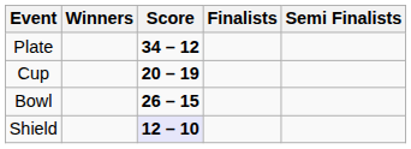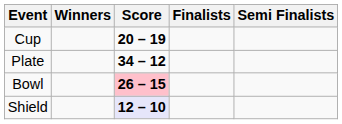rows swapped: Cup <-> Plate
Bowl | Score: no background -> pink background
